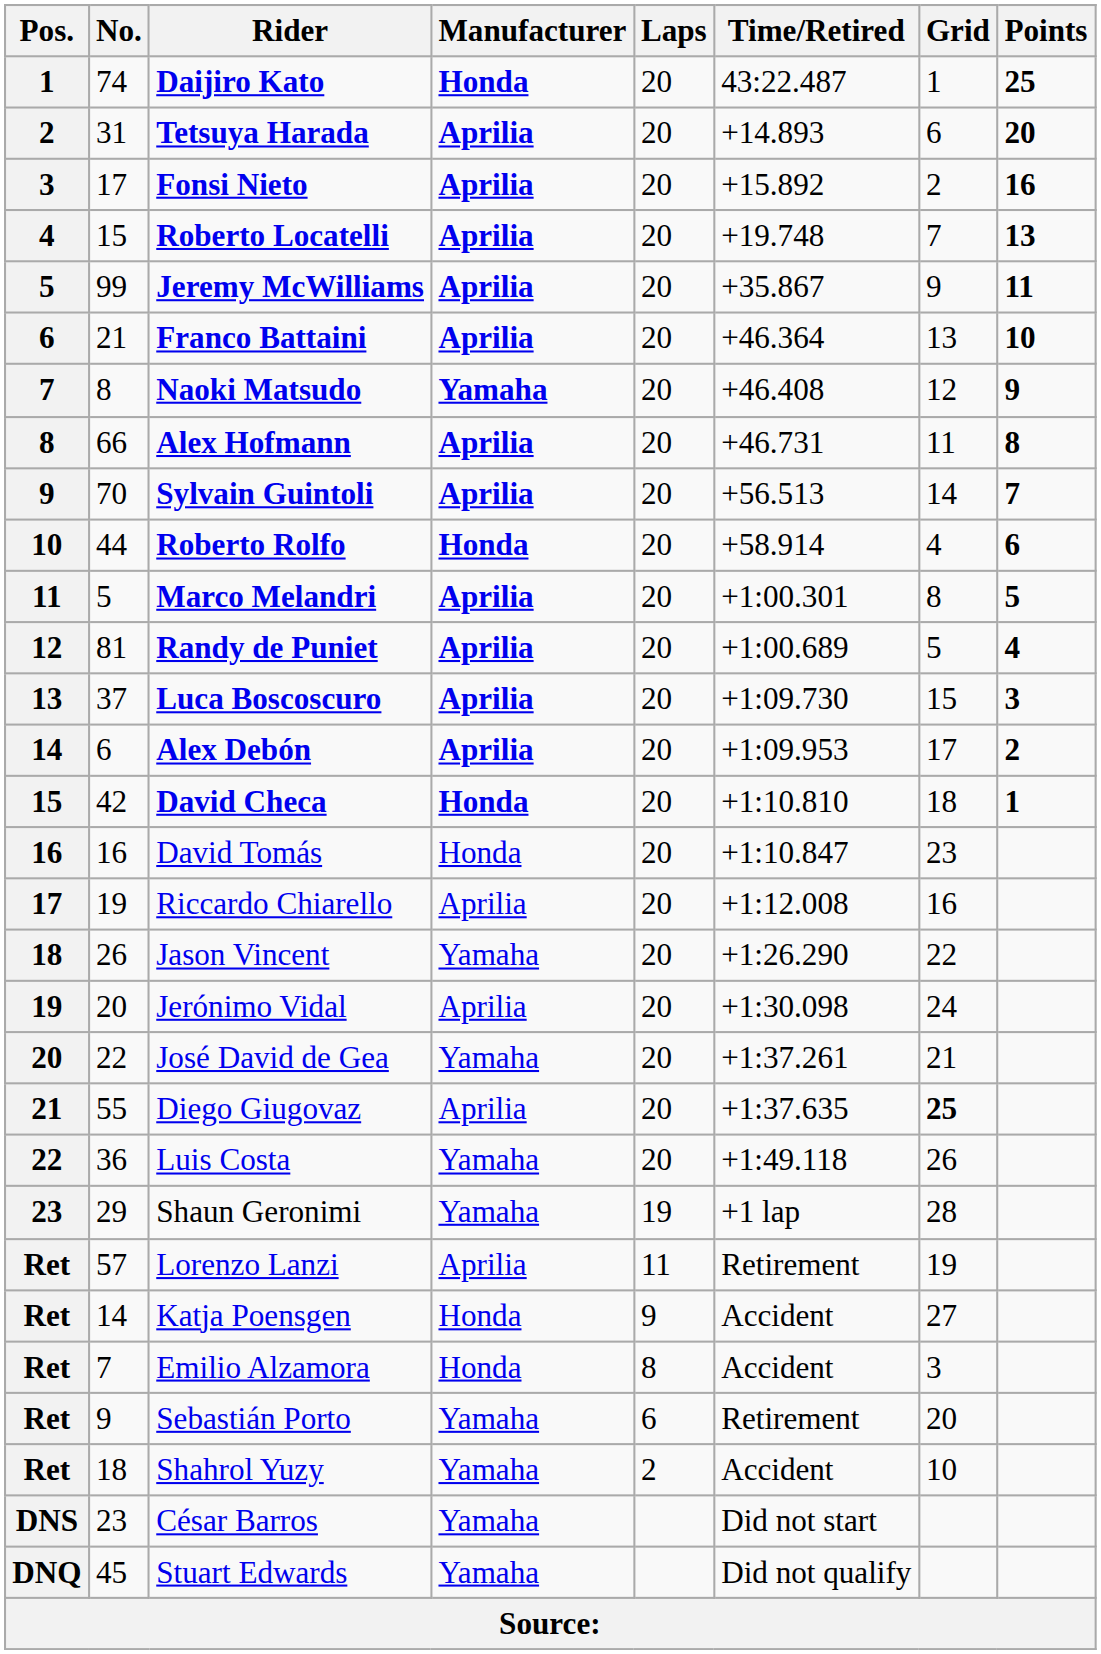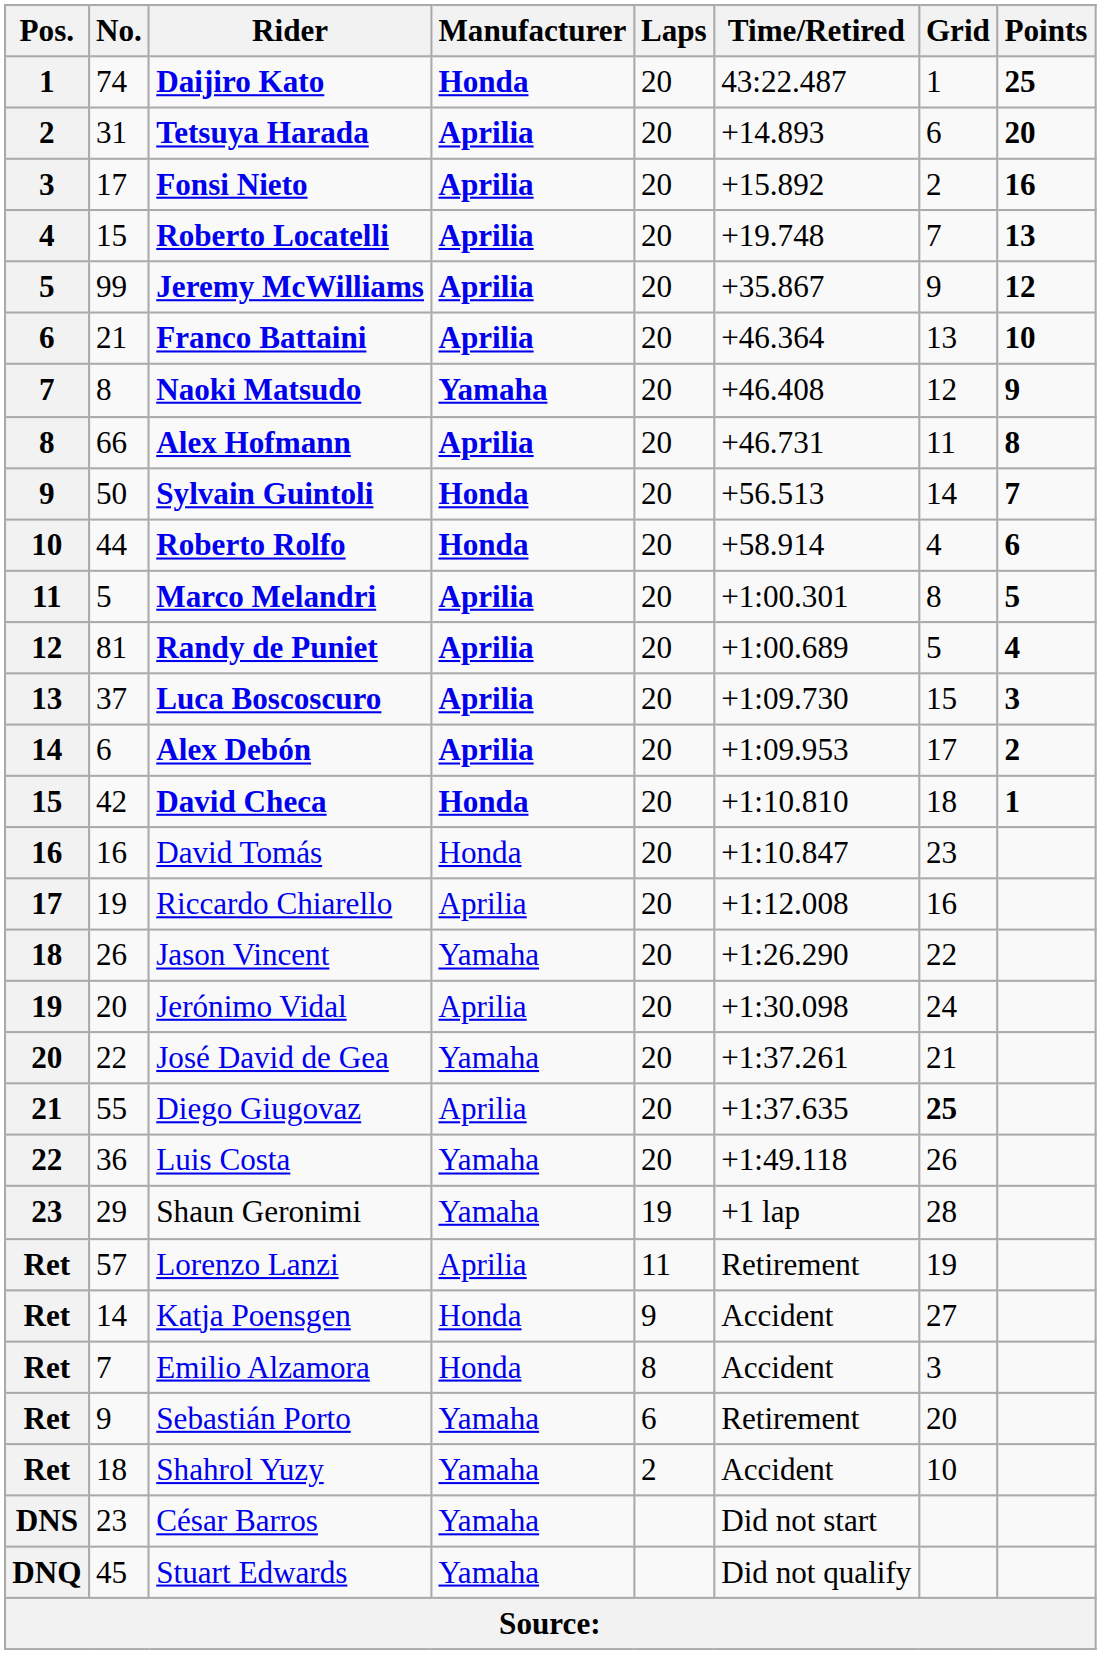Jeremy McWilliams | Points: 11 -> 12
Sylvain Guintoli | No.: 70 -> 50
Sylvain Guintoli | Manufacturer: Aprilia -> Honda
